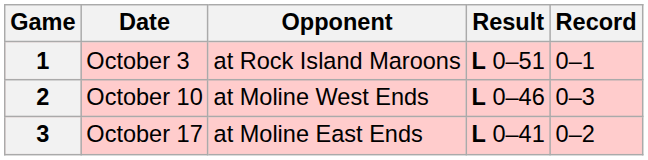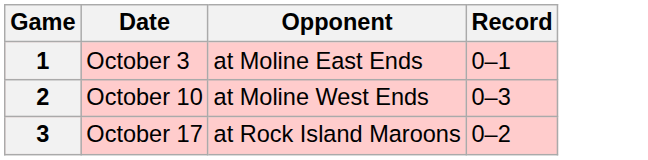- column: Result | L 0–51 | L 0–46 | L 0–41
1 | Opponent: at Rock Island Maroons -> at Moline East Ends
3 | Opponent: at Moline East Ends -> at Rock Island Maroons
